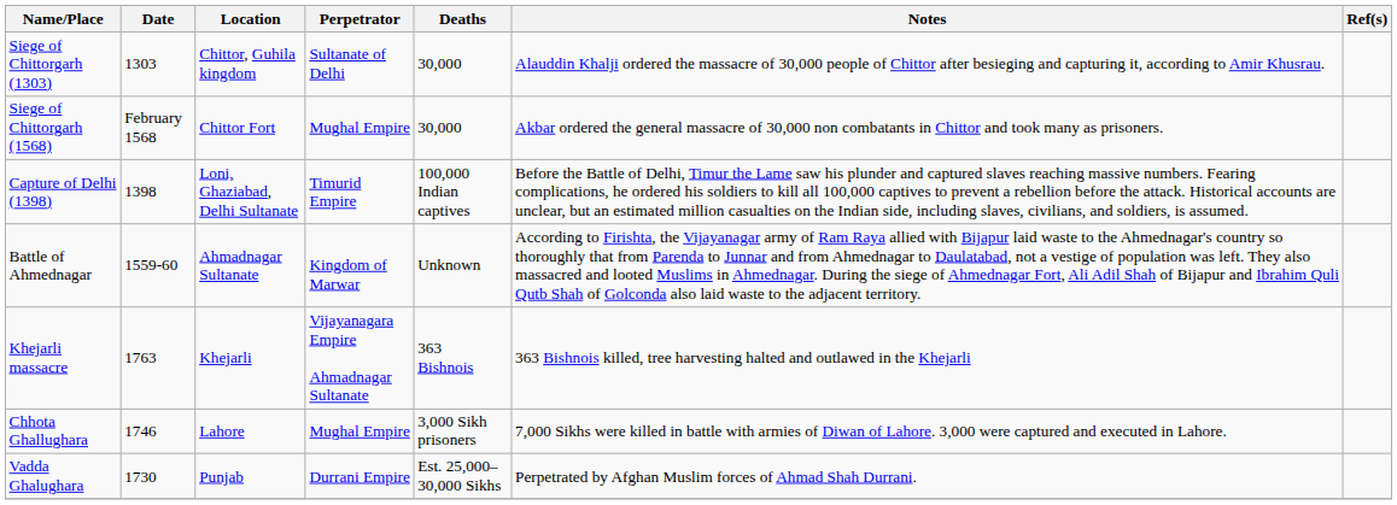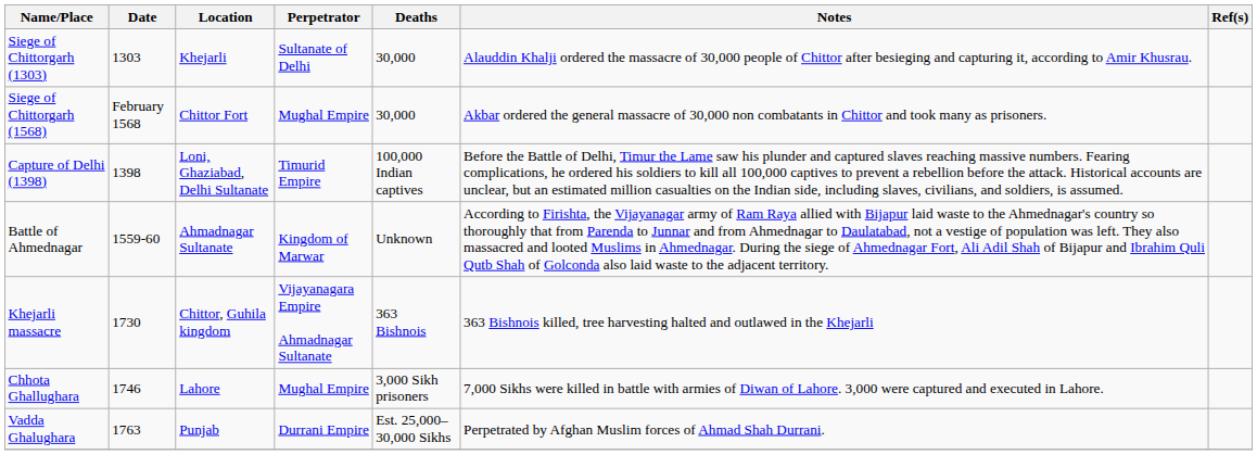Siege of Chittorgarh (1303) | Location: Chittor, Guhila kingdom -> Khejarli
Khejarli massacre | Date: 1763 -> 1730
Khejarli massacre | Location: Khejarli -> Chittor, Guhila kingdom
Vadda Ghalughara | Date: 1730 -> 1763
